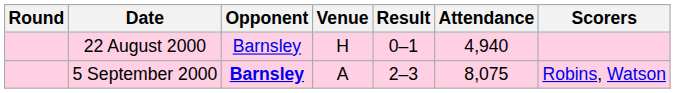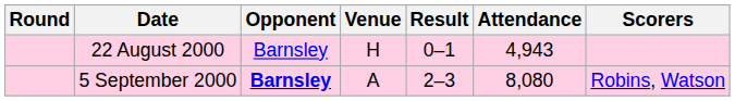22 August 2000 | Attendance: 4,940 -> 4,943
5 September 2000 | Attendance: 8,075 -> 8,080
